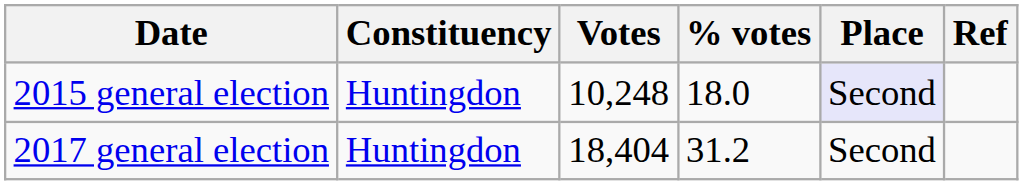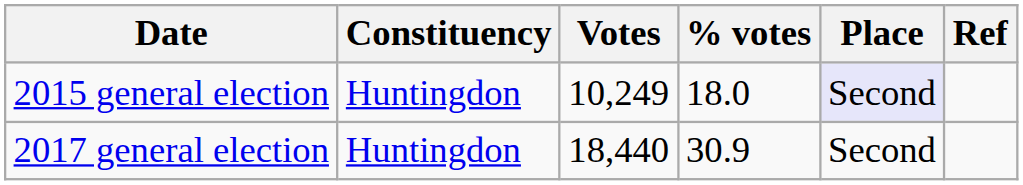2015 general election | Votes: 10,248 -> 10,249
2017 general election | Votes: 18,404 -> 18,440
2017 general election | % votes: 31.2 -> 30.9
